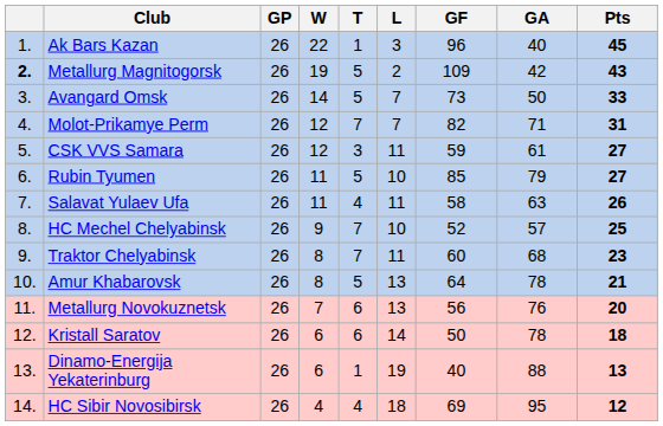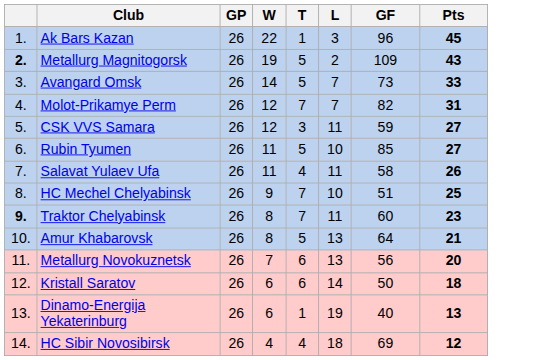- column: GA | 40 | 42 | 50 | 71 | 61 | 79 | 63 | 57 | 68 | 78 | 76 | 78 | 88 | 95
HC Mechel Chelyabinsk | GF: 52 -> 51
Traktor Chelyabinsk | column 1: normal -> bold
